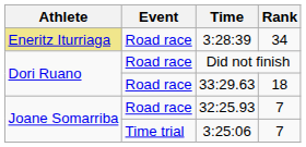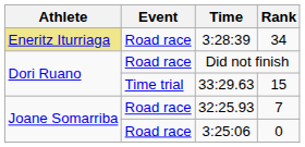33:29.63 | Event: Road race -> Time trial
33:29.63 | Rank: 18 -> 15
3:25:06 | Event: Time trial -> Road race
3:25:06 | Rank: 7 -> 0
